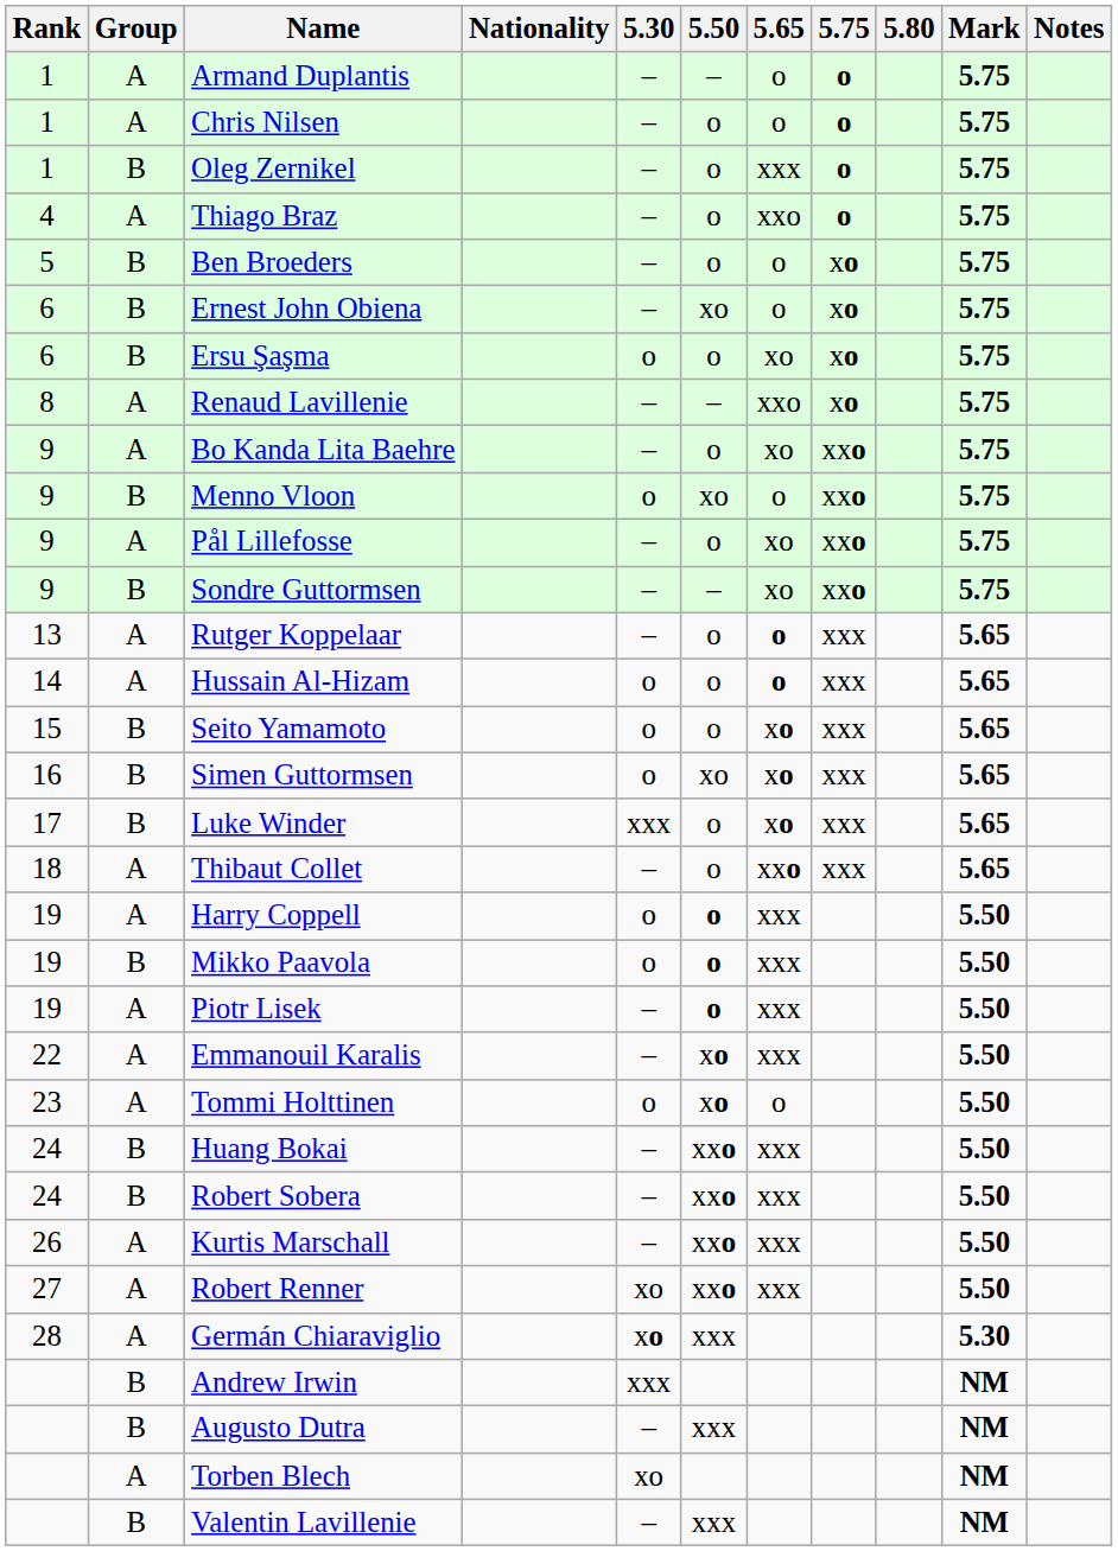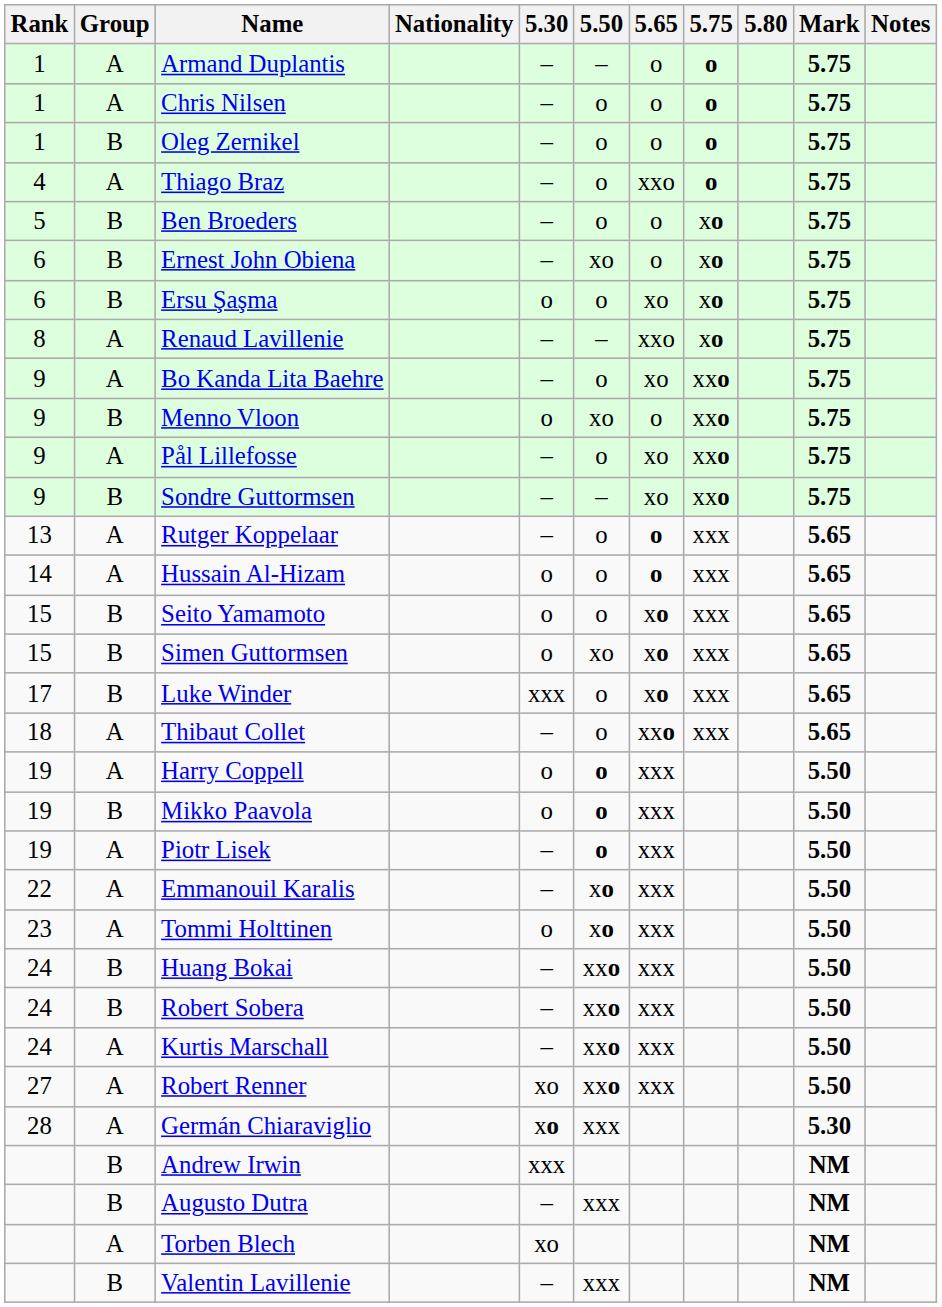Oleg Zernikel | 5.65: xxx -> o
Simen Guttormsen | Rank: 16 -> 15
Tommi Holttinen | 5.65: o -> xxx
Kurtis Marschall | Rank: 26 -> 24
